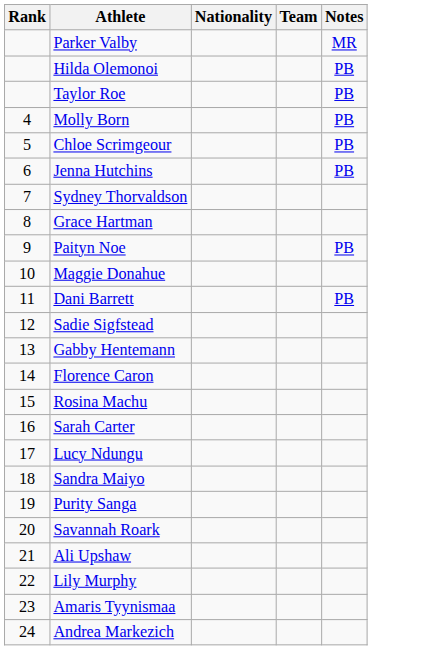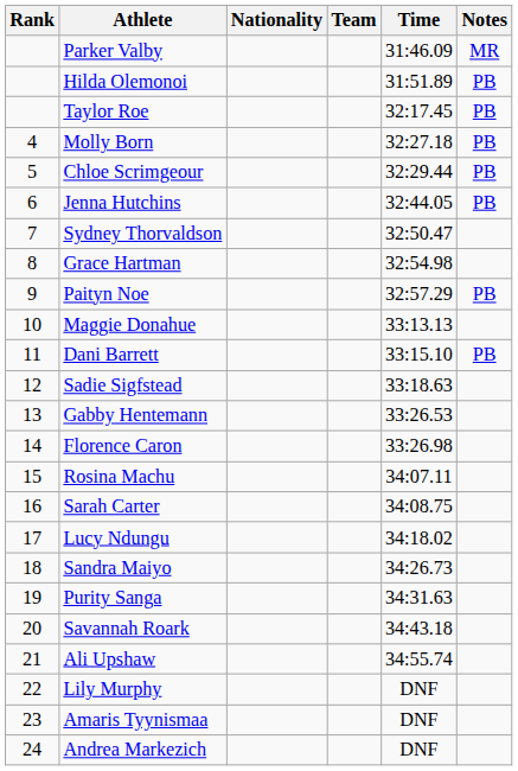+ column: Time | 31:46.09 | 31:51.89 | 32:17.45 | 32:27.18 | 32:29.44 | 32:44.05 | 32:50.47 | 32:54.98 | 32:57.29 | 33:13.13 | 33:15.10 | 33:18.63 | 33:26.53 | 33:26.98 | 34:07.11 | 34:08.75 | 34:18.02 | 34:26.73 | 34:31.63 | 34:43.18 | 34:55.74 | DNF | DNF | DNF
